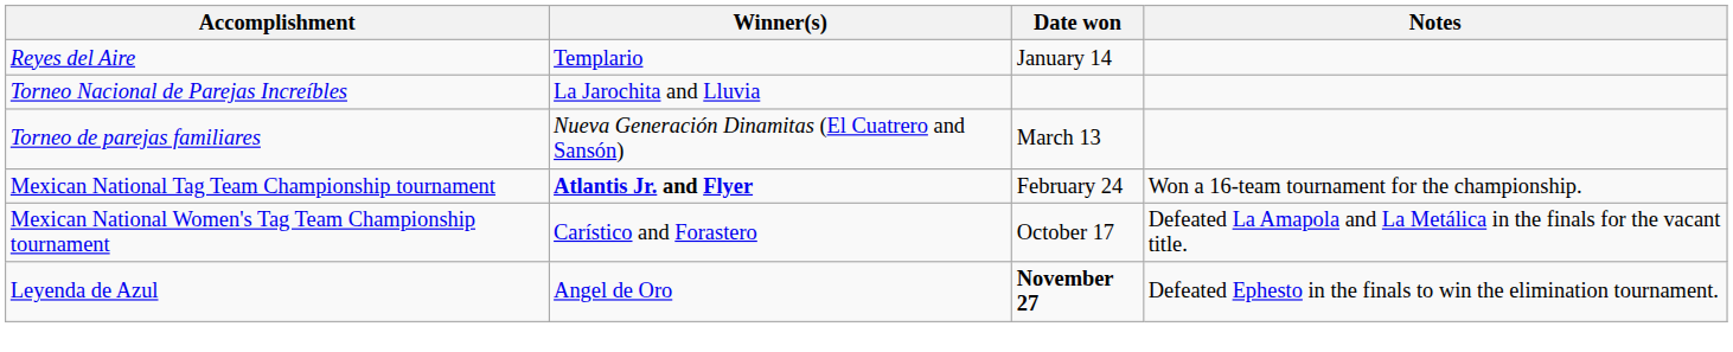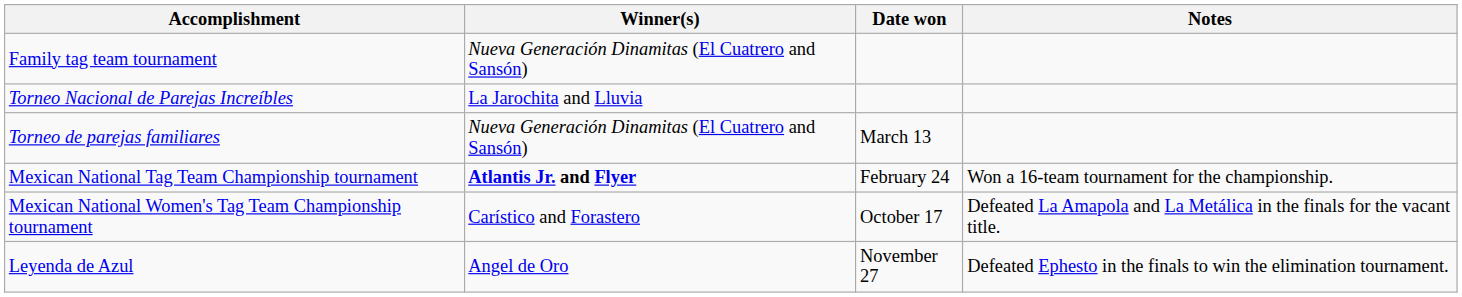- row: Reyes del Aire | Templario | January 14
+ row: Family tag team tournament | Nueva Generación Dinamitas (El Cuatrero and Sansón)
Leyenda de Azul | Date won: bold -> normal
